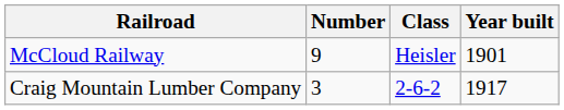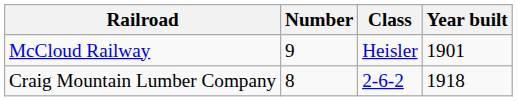Craig Mountain Lumber Company | Number: 3 -> 8
Craig Mountain Lumber Company | Year built: 1917 -> 1918
